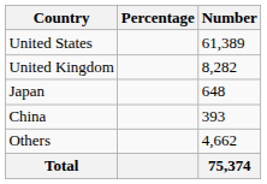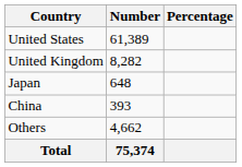columns swapped: Number <-> Percentage
